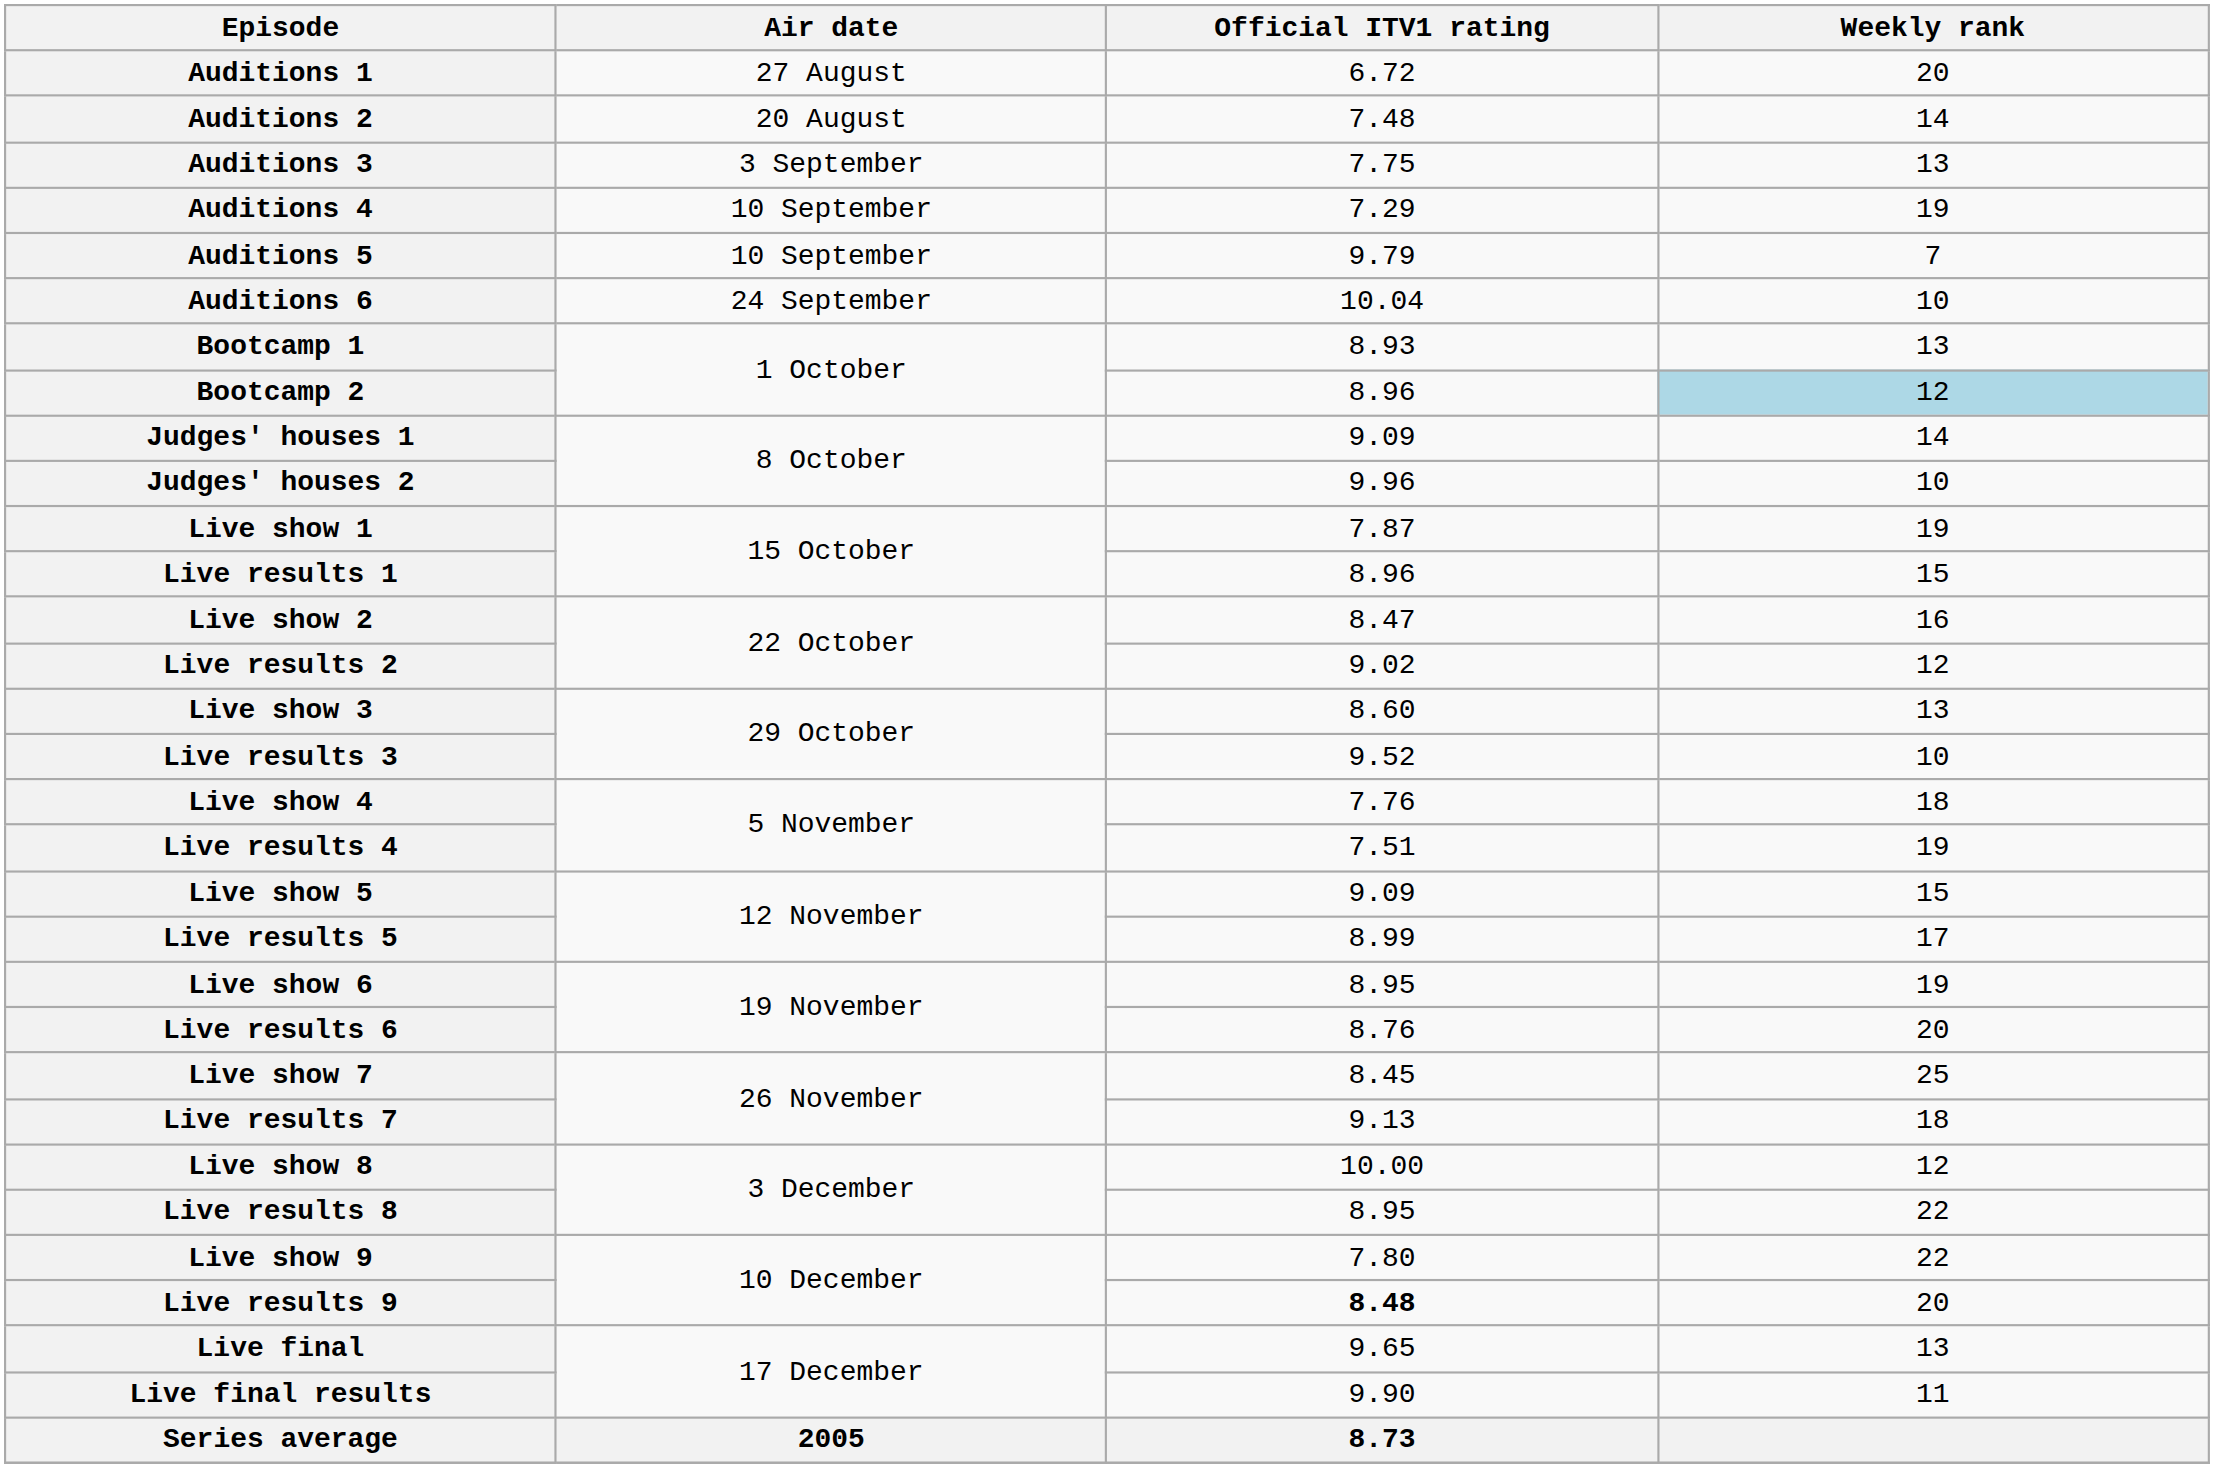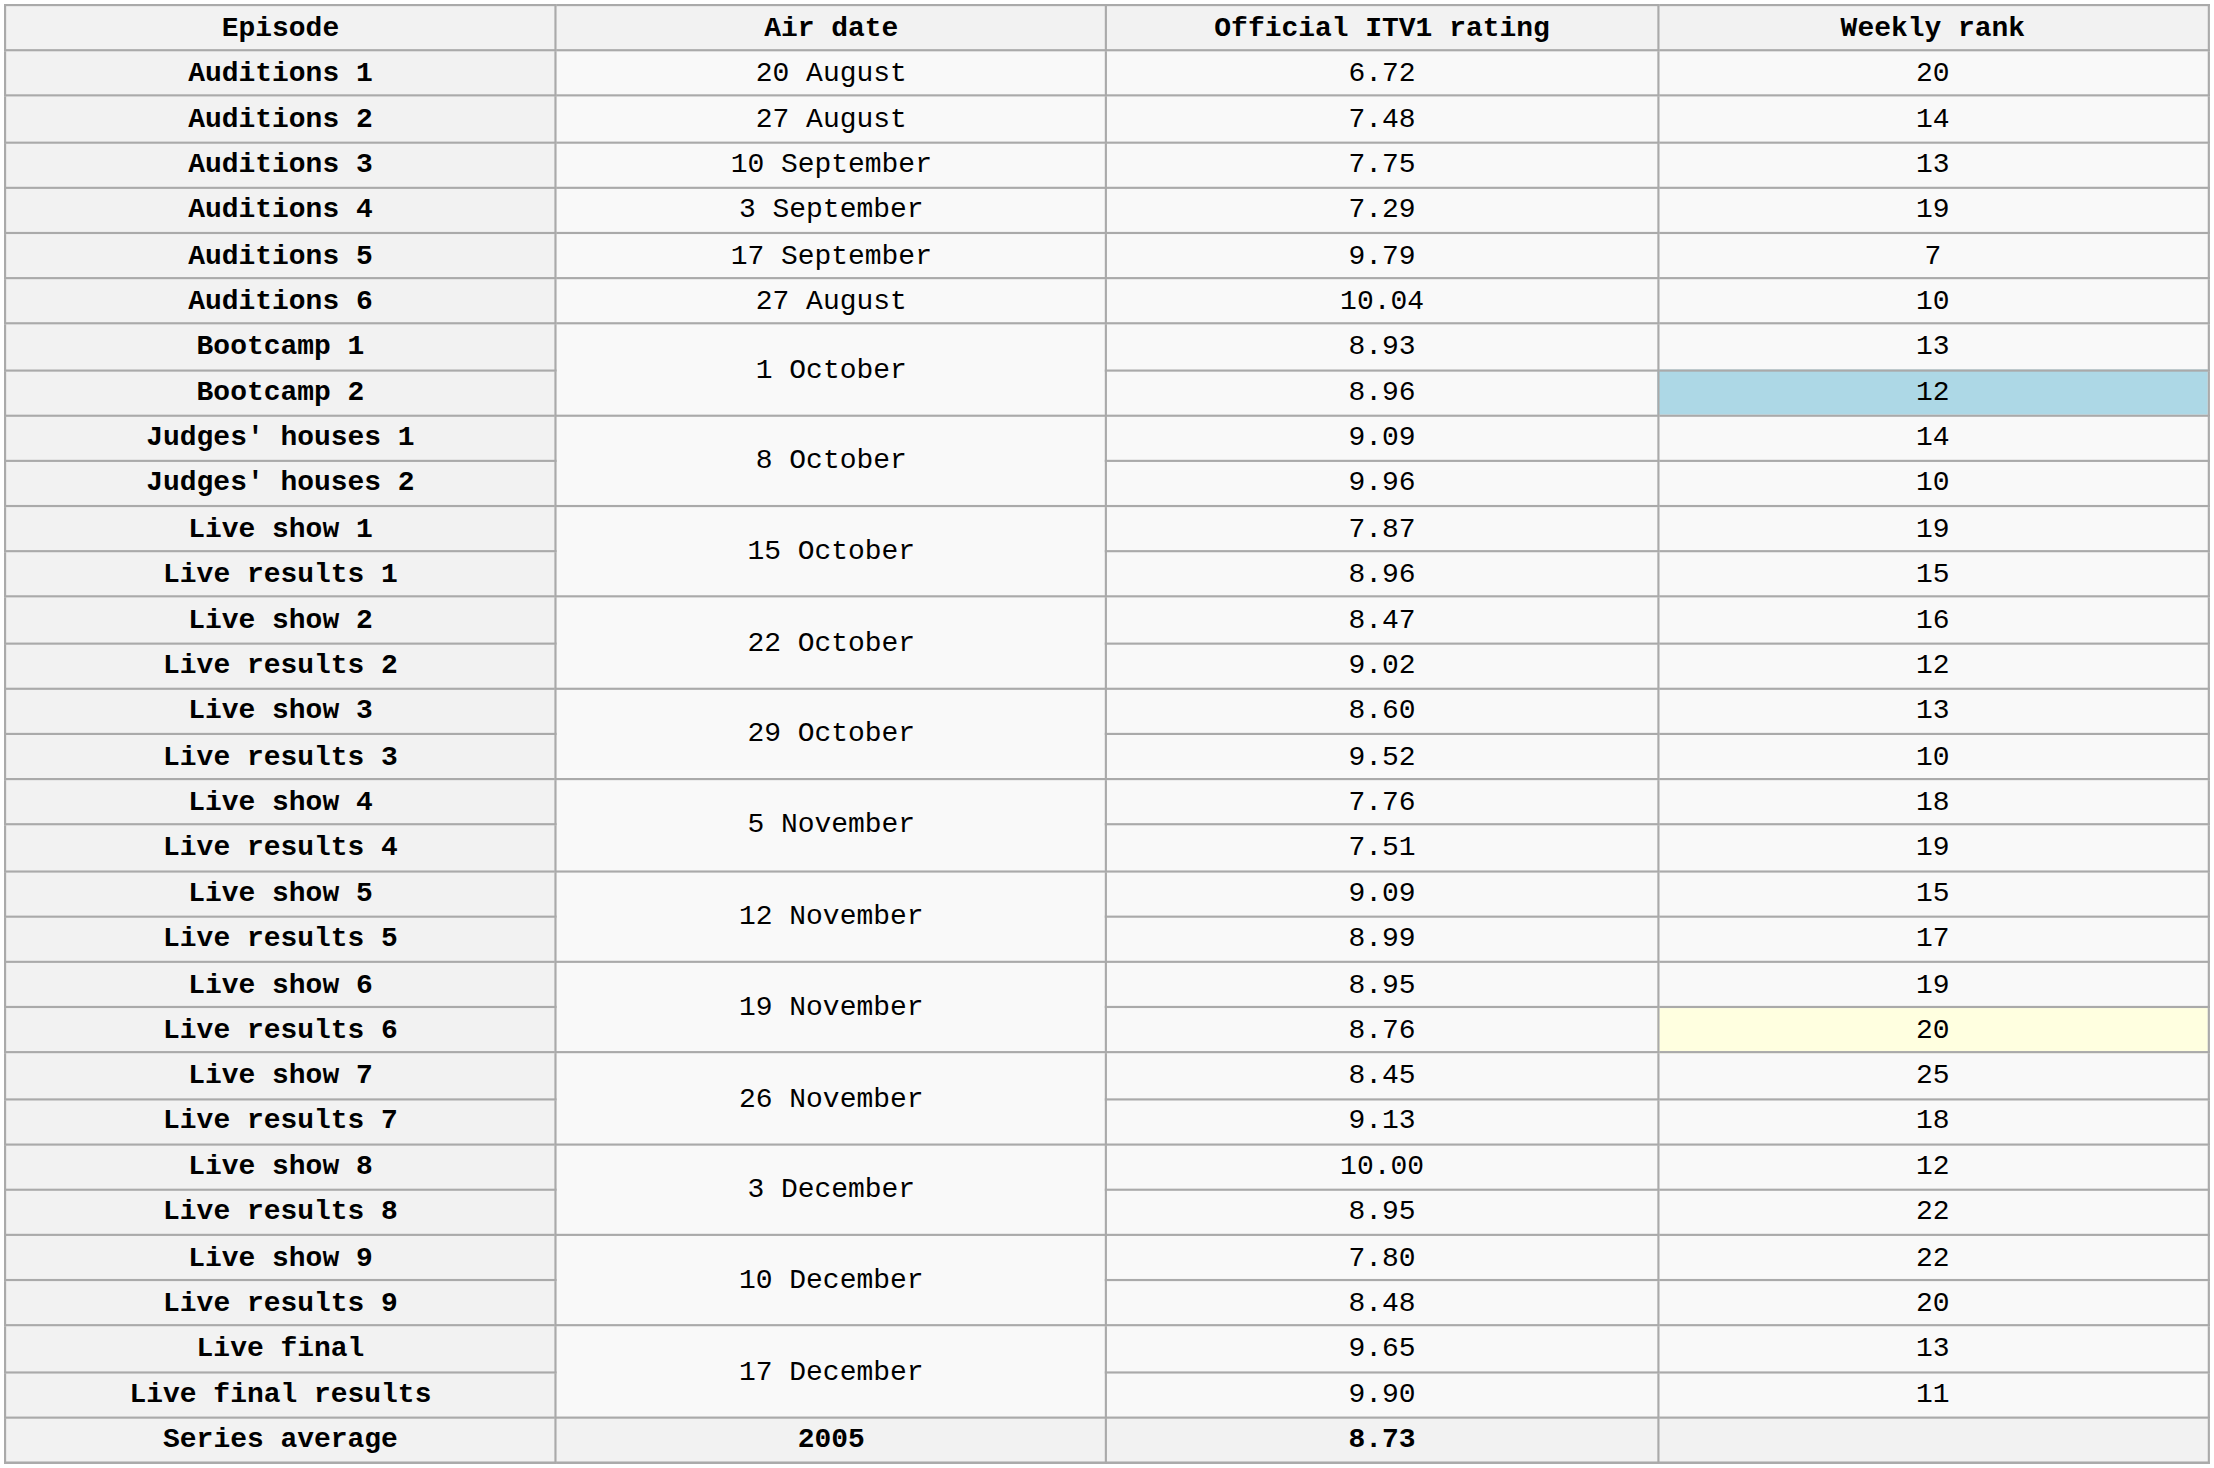Auditions 1 | Air date: 27 August -> 20 August
Auditions 2 | Air date: 20 August -> 27 August
Auditions 3 | Air date: 3 September -> 10 September
Auditions 4 | Air date: 10 September -> 3 September
Auditions 5 | Air date: 10 September -> 17 September
Auditions 6 | Air date: 24 September -> 27 August
Live results 6 | Weekly rank: no background -> lightyellow background
Live results 9 | Official ITV1 rating: bold -> normal
